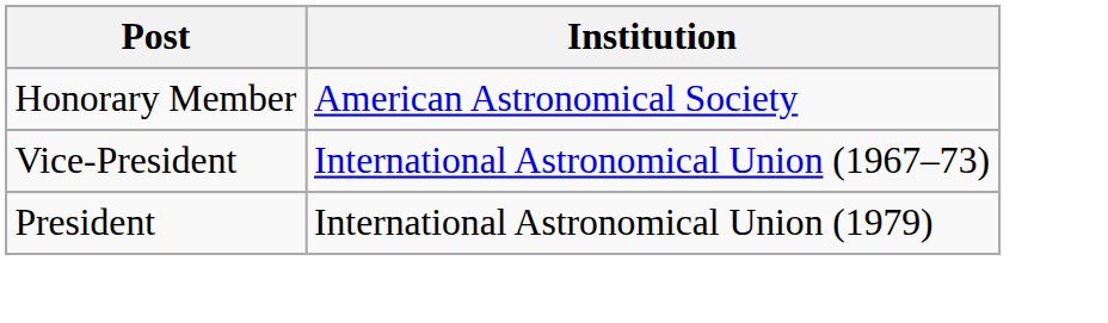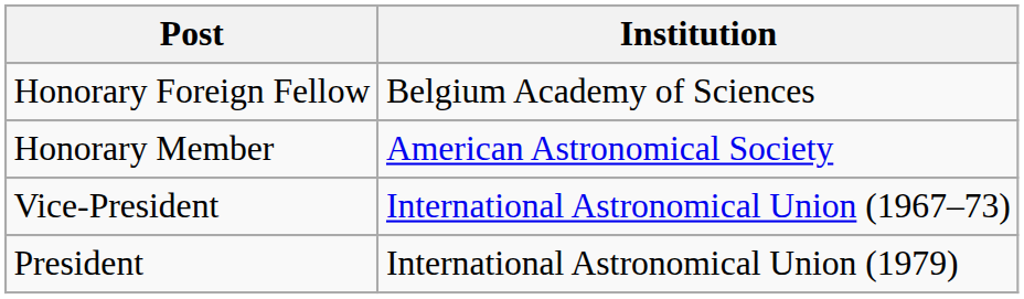+ row: Honorary Foreign Fellow | Belgium Academy of Sciences
